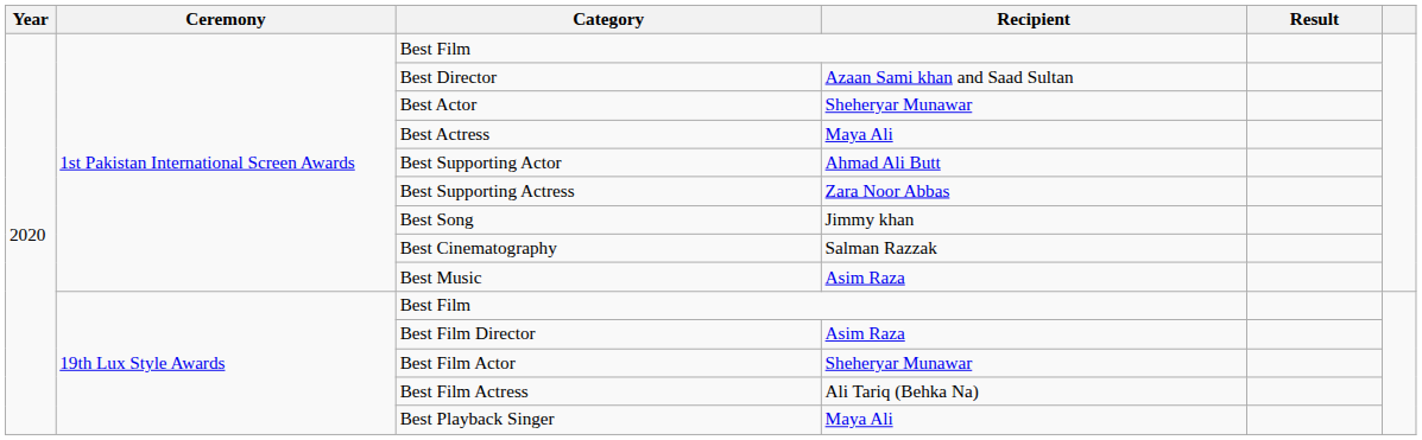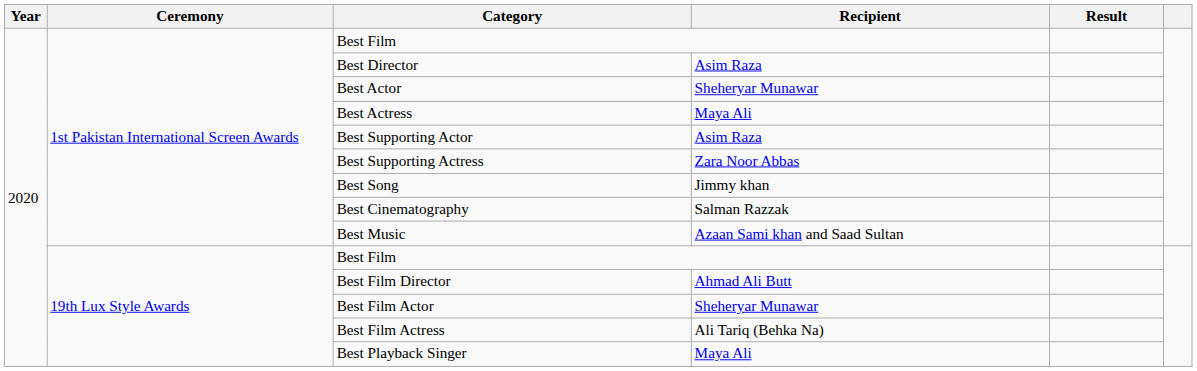Best Director | Recipient: Azaan Sami khan and Saad Sultan -> Asim Raza
Best Supporting Actor | Recipient: Ahmad Ali Butt -> Asim Raza
Best Music | Recipient: Asim Raza -> Azaan Sami khan and Saad Sultan
Best Film Director | Recipient: Asim Raza -> Ahmad Ali Butt
